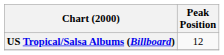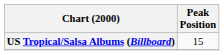US Tropical/Salsa Albums (Billboard) | Peak Position: 12 -> 15
